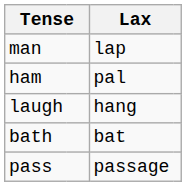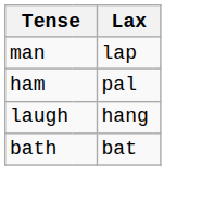- row: pass | passage
